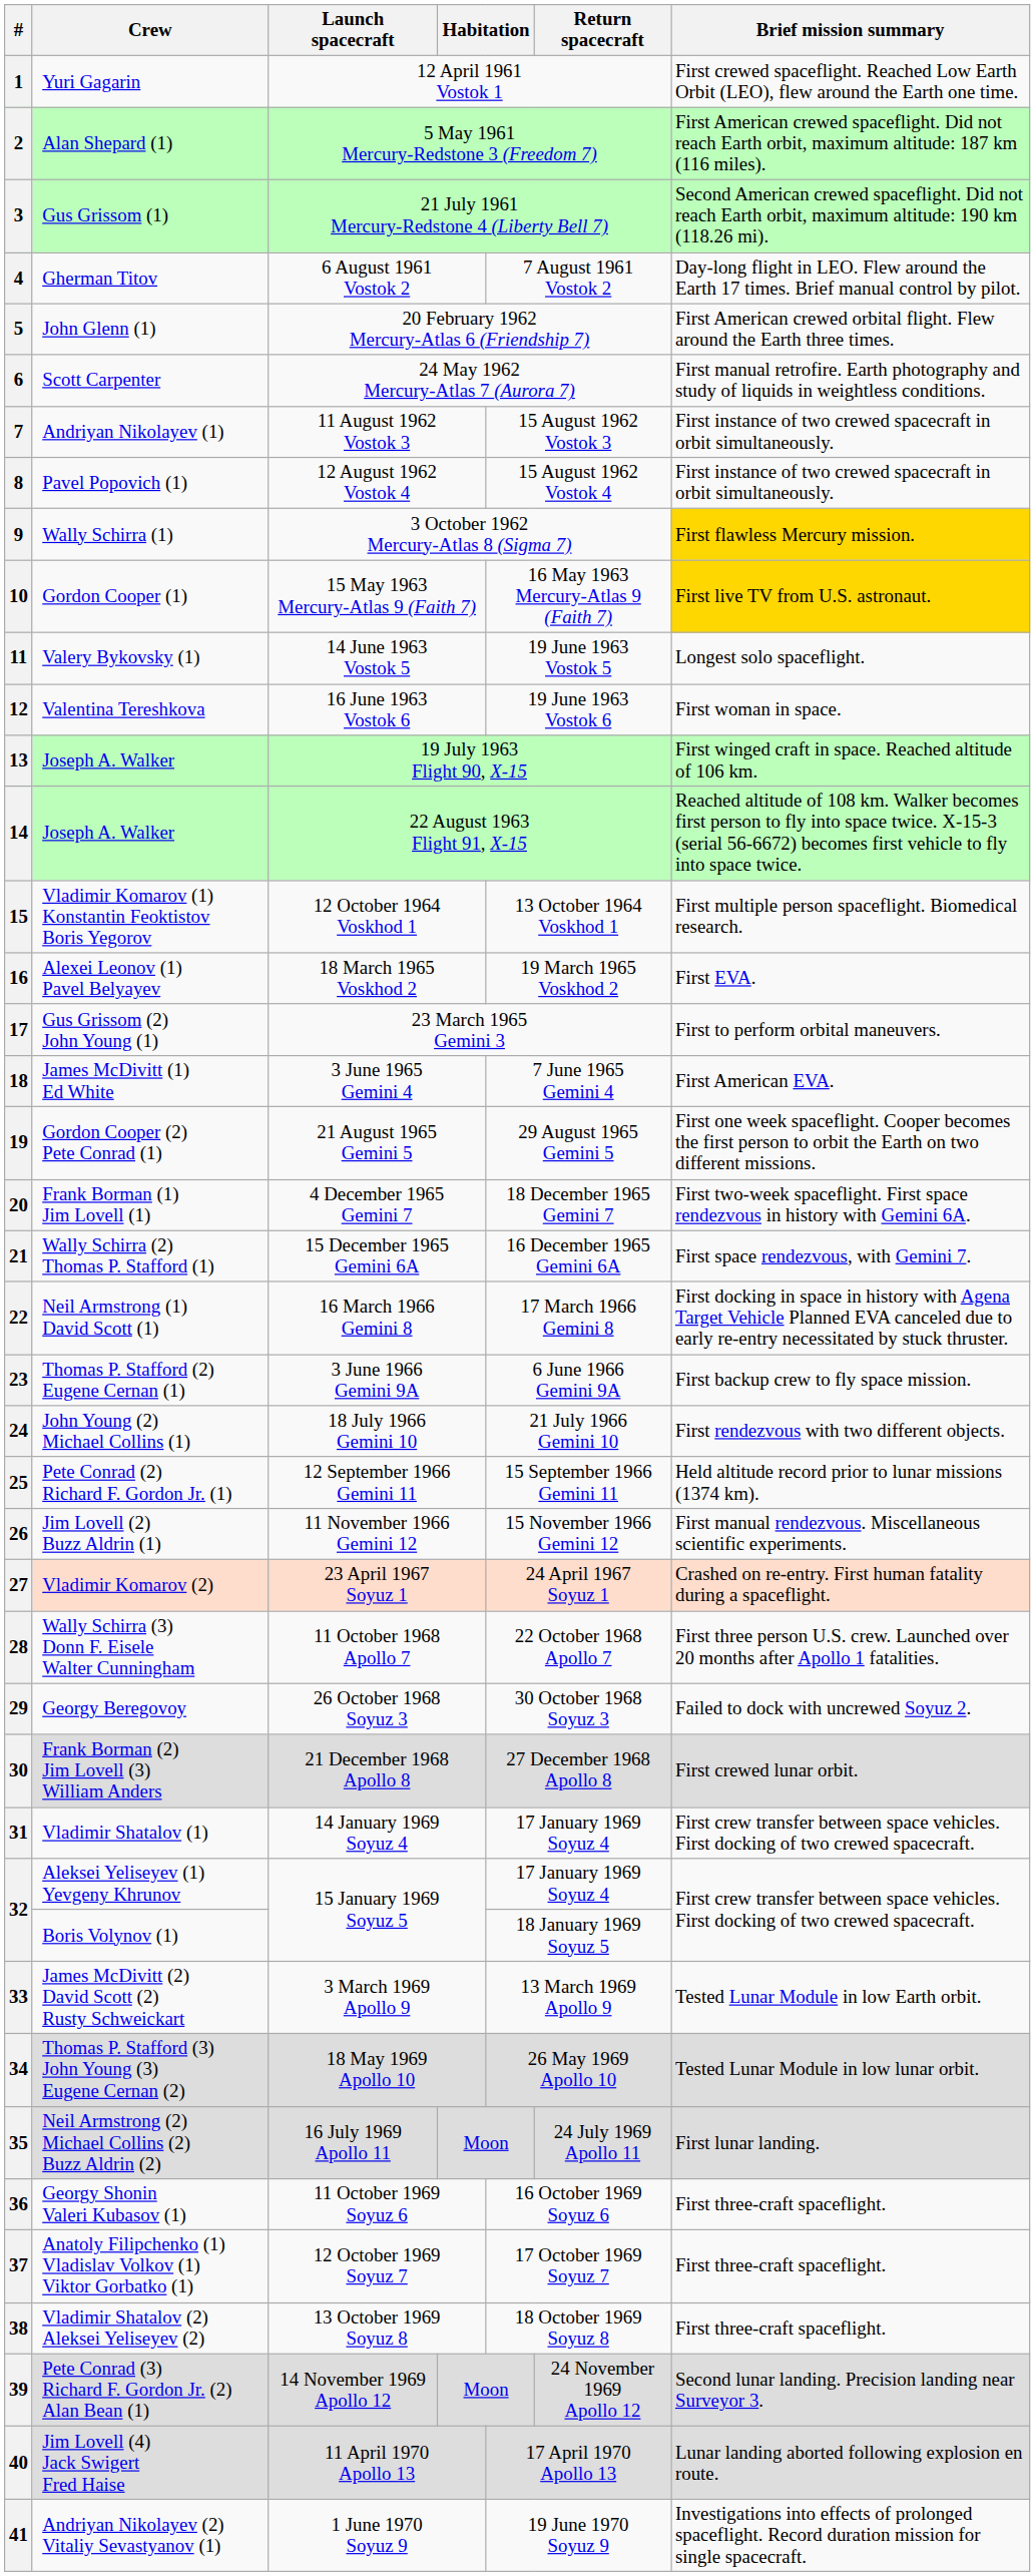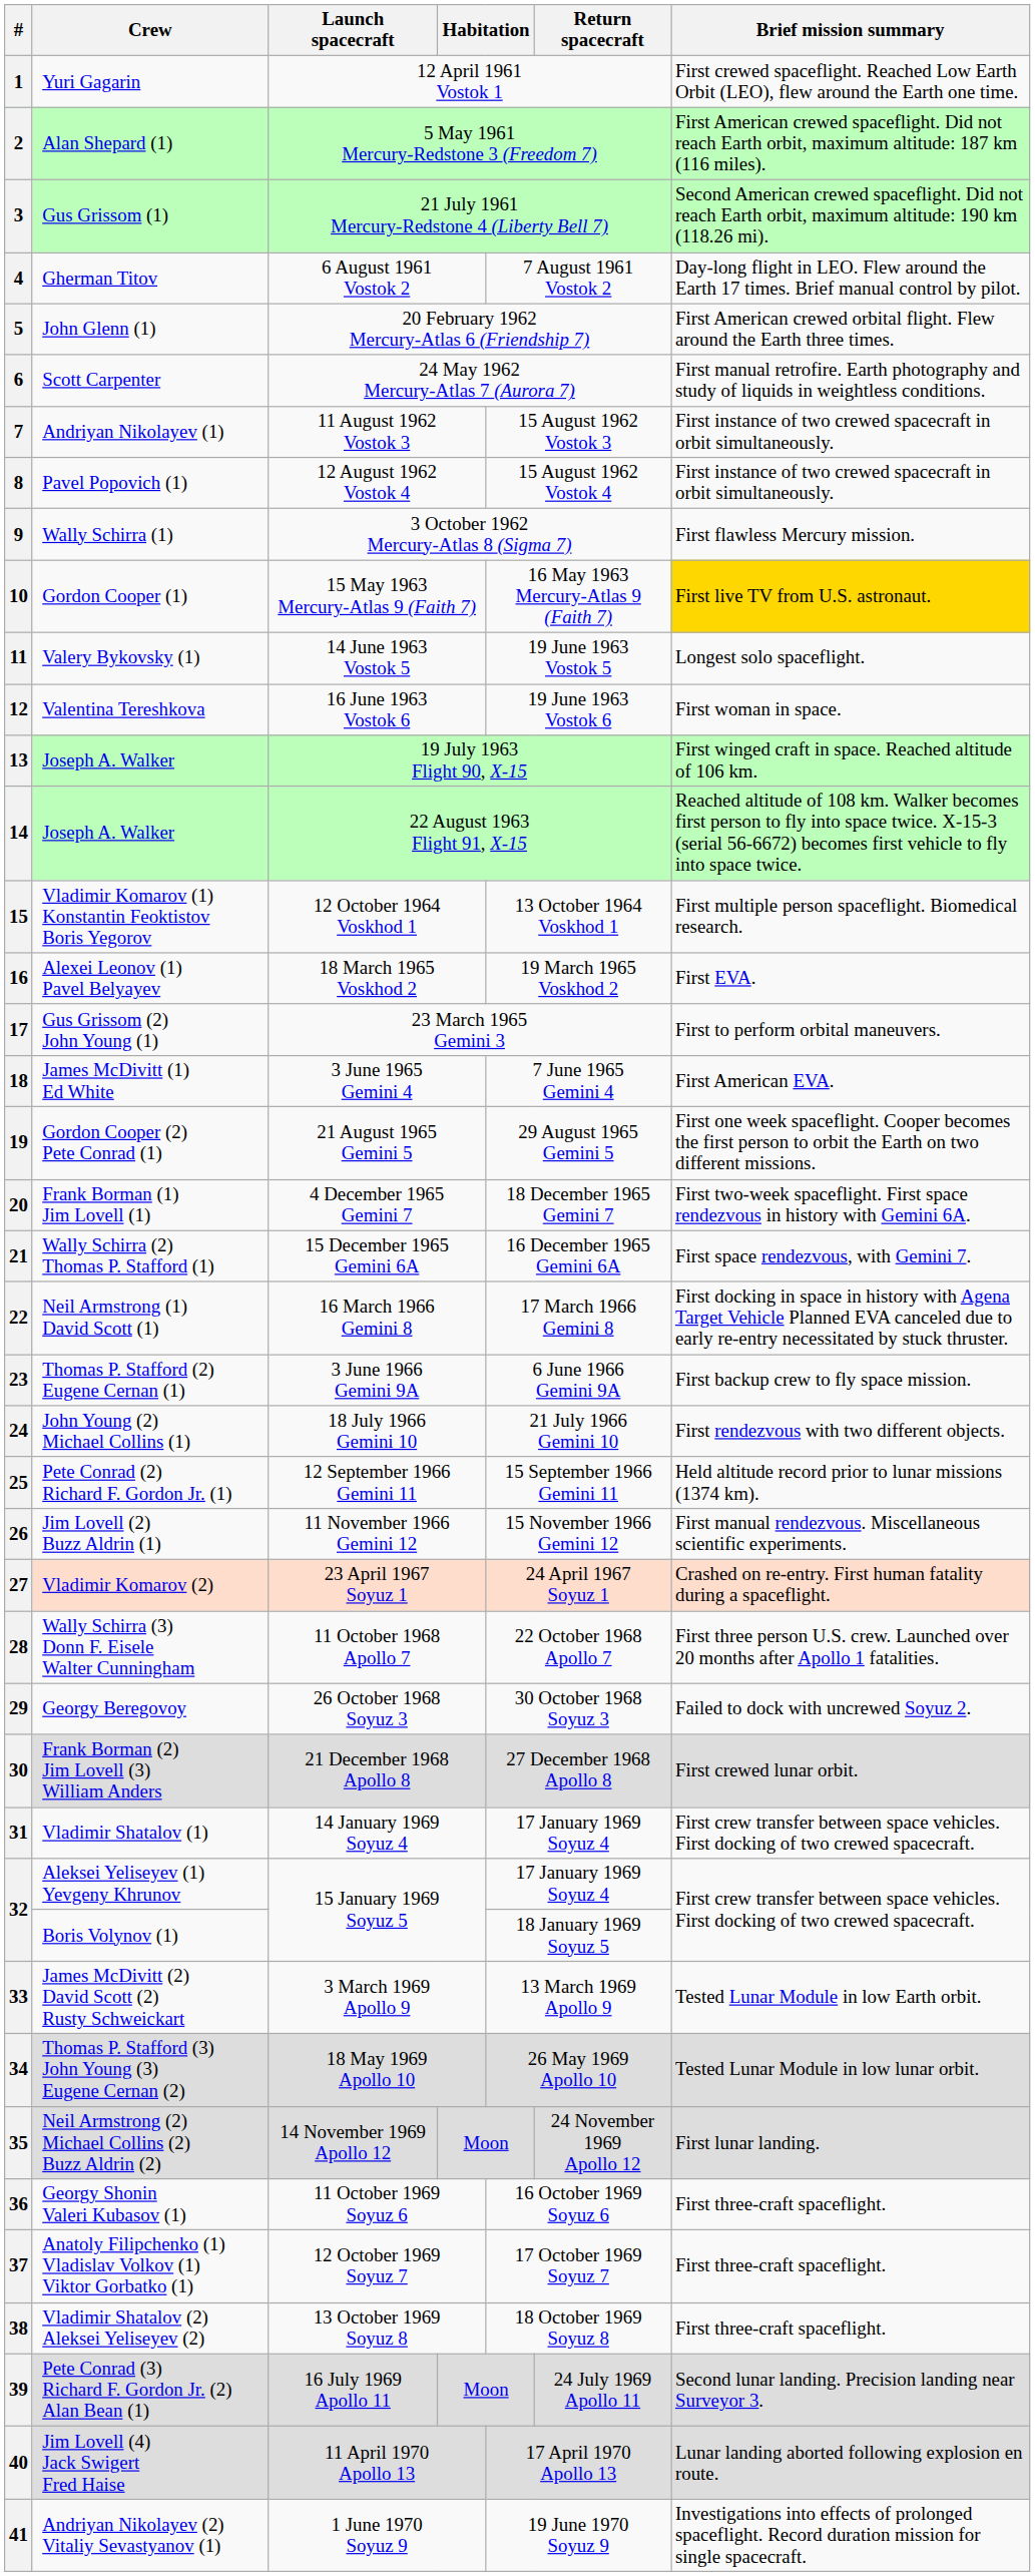9 | Brief mission summary: gold background -> no background
35 | Launch spacecraft: 16 July 1969 Apollo 11 -> 14 November 1969 Apollo 12
35 | Return spacecraft: 24 July 1969 Apollo 11 -> 24 November 1969 Apollo 12
39 | Launch spacecraft: 14 November 1969 Apollo 12 -> 16 July 1969 Apollo 11
39 | Return spacecraft: 24 November 1969 Apollo 12 -> 24 July 1969 Apollo 11
